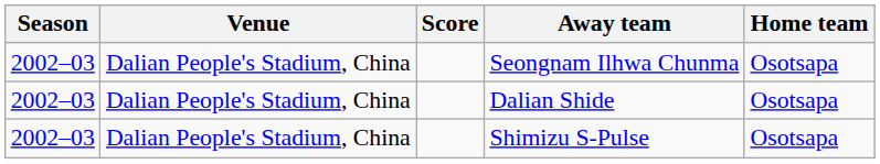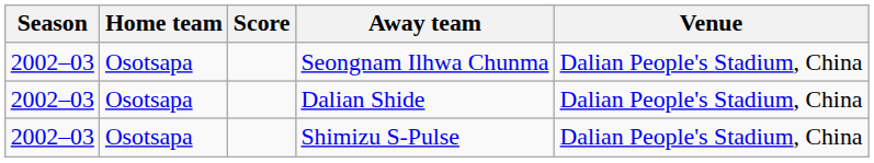columns swapped: Home team <-> Venue
